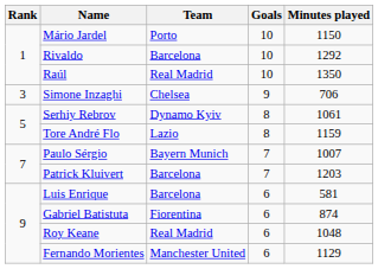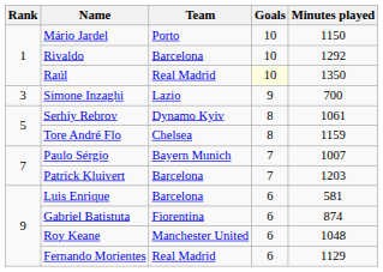Raúl | Goals: no background -> lightyellow background
Simone Inzaghi | Team: Chelsea -> Lazio
Simone Inzaghi | Minutes played: 706 -> 700
Tore André Flo | Team: Lazio -> Chelsea
Roy Keane | Team: Real Madrid -> Manchester United
Fernando Morientes | Team: Manchester United -> Real Madrid
